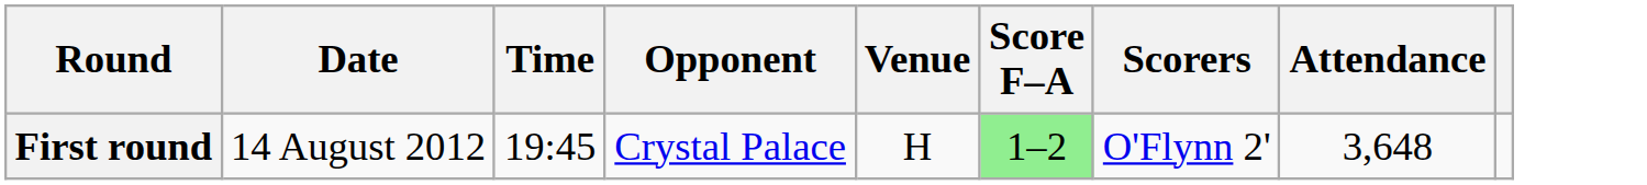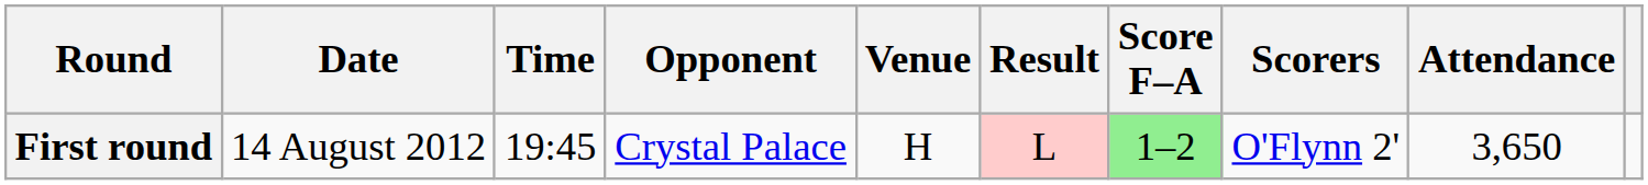+ column: Result | L
First round | Attendance: 3,648 -> 3,650
